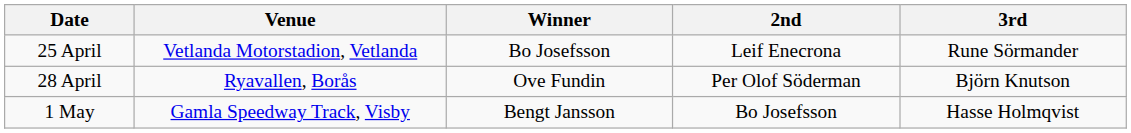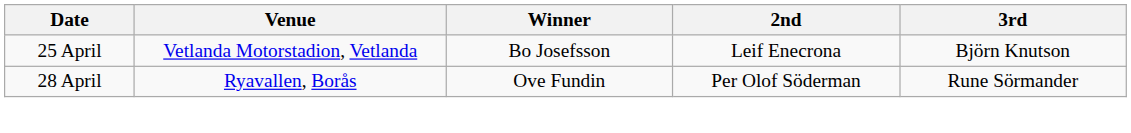25 April | 3rd: Rune Sörmander -> Björn Knutson
28 April | 3rd: Björn Knutson -> Rune Sörmander
- row: 1 May | Gamla Speedway Track, Visby | Bengt Jansson | Bo Josefsson | Hasse Holmqvist
